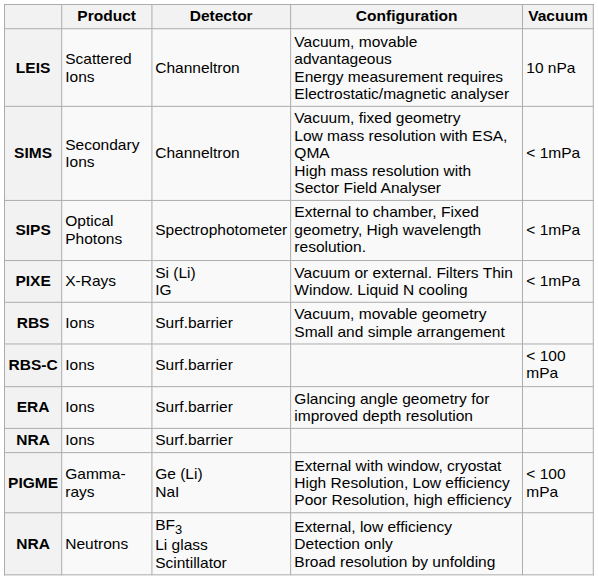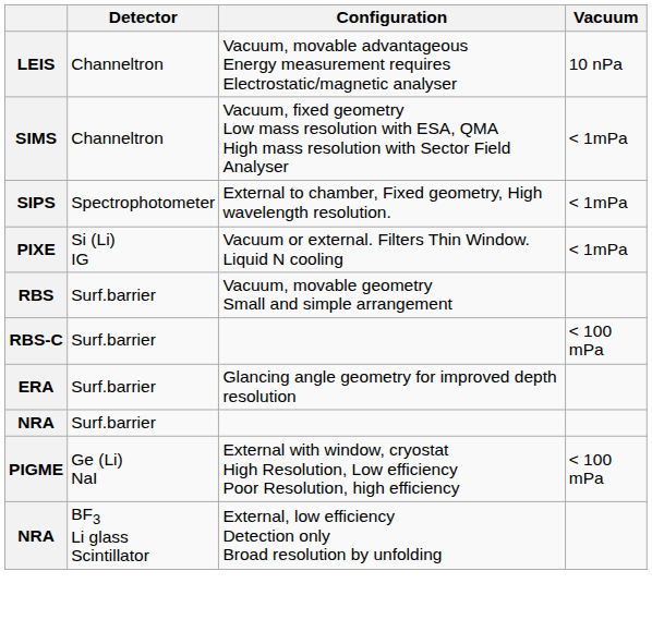- column: Product | Scattered Ions | Secondary Ions | Optical Photons | X-Rays | Ions | Ions | Ions | Ions | Gamma-rays | Neutrons
